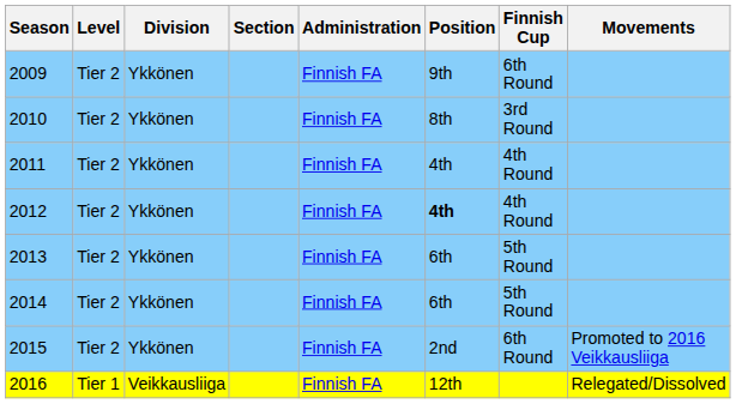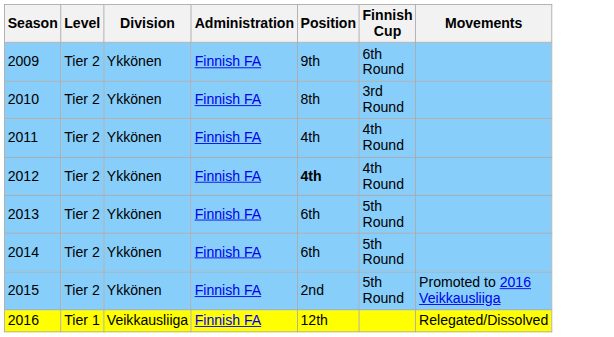- column: Section
2015 | Finnish Cup: 6th Round -> 5th Round
